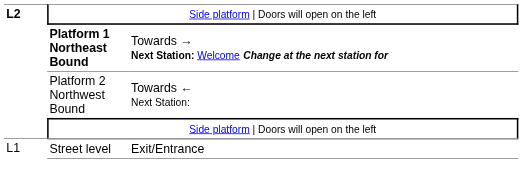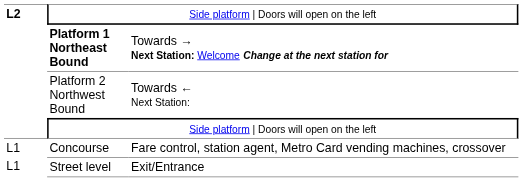+ row: L1 | Concourse | Fare control, station agent, Metro Card vending machines, crossover
